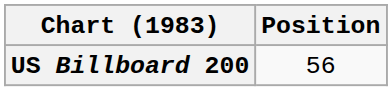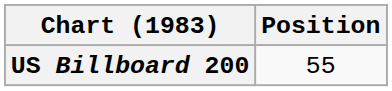US Billboard 200 | Position: 56 -> 55
